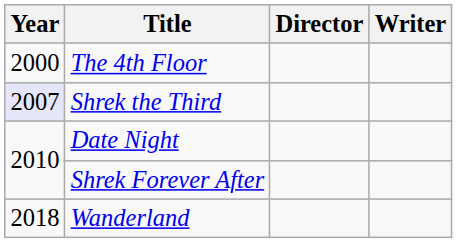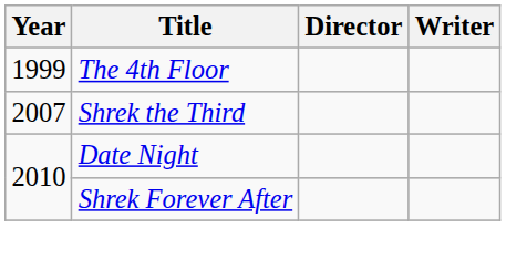The 4th Floor | Year: 2000 -> 1999
Shrek the Third | Year: lavender background -> no background
- row: 2018 | Wanderland
